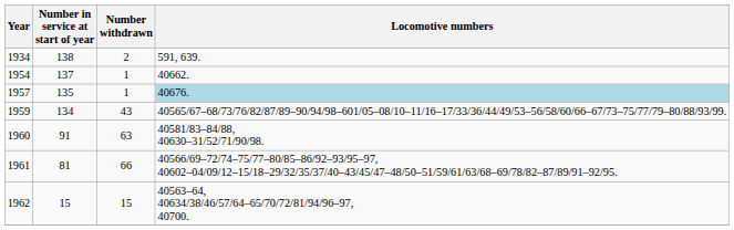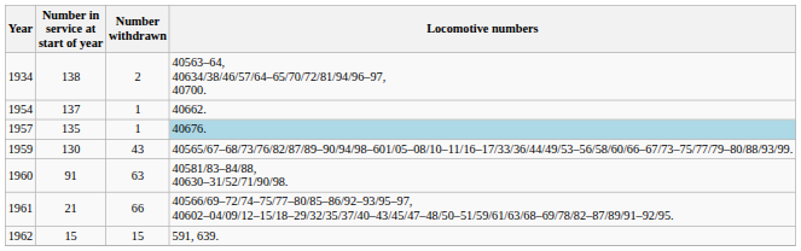1934 | Locomotive numbers: 591, 639. -> 40563–64, 40634/38/46/57/64–65/70/72/81/94/96–97, 40700.
1959 | Number in service at start of year: 134 -> 130
1961 | Number in service at start of year: 81 -> 21
1962 | Locomotive numbers: 40563–64, 40634/38/46/57/64–65/70/72/81/94/96–97, 40700. -> 591, 639.
